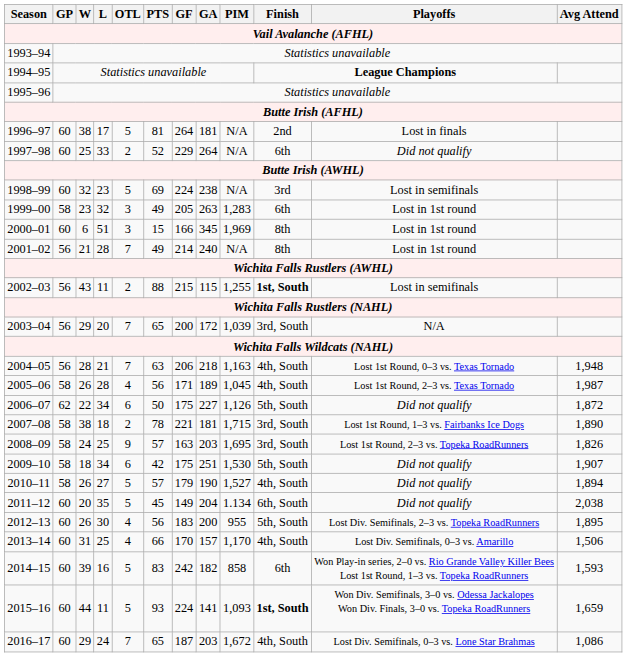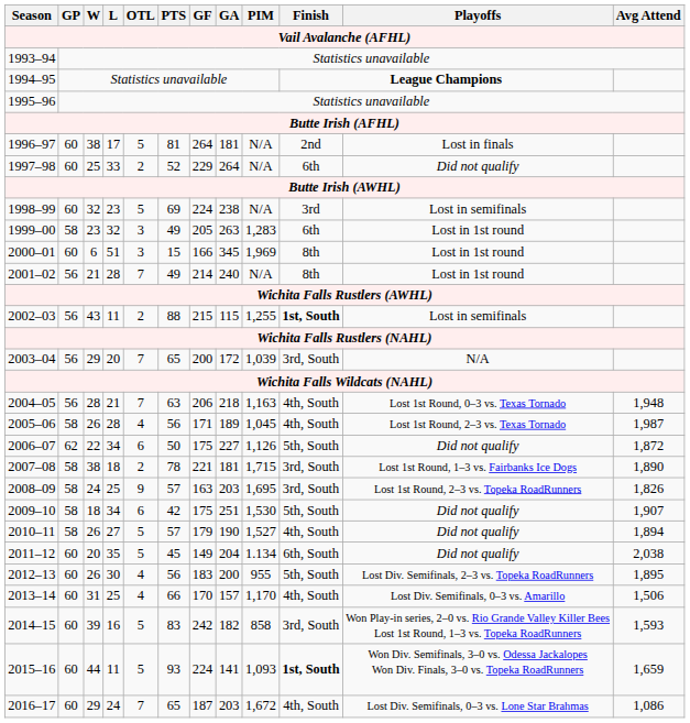2014–15 | Finish: 6th -> 3rd, South
